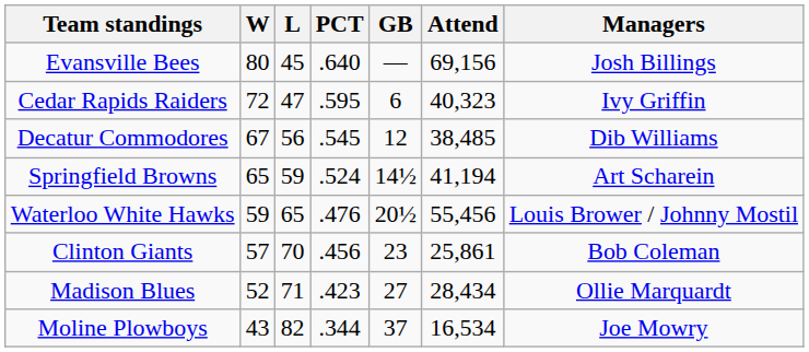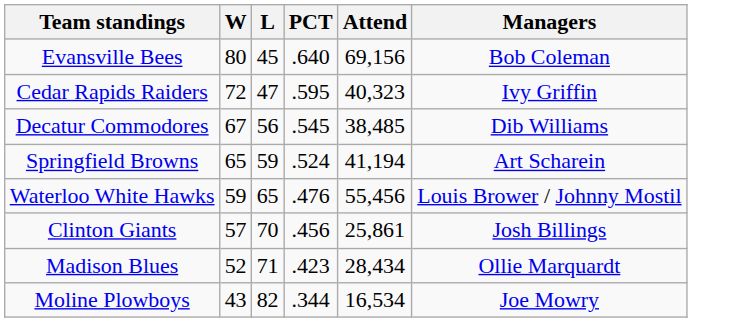- column: GB | — | 6 | 12 | 14½ | 20½ | 23 | 27 | 37
Evansville Bees | Managers: Josh Billings -> Bob Coleman
Clinton Giants | Managers: Bob Coleman -> Josh Billings
